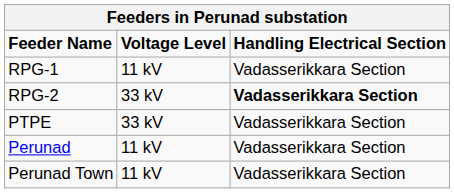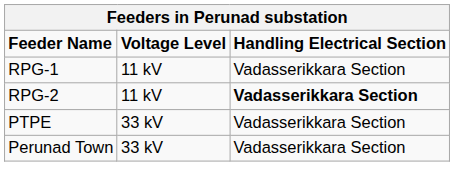RPG-2 | Voltage Level: 33 kV -> 11 kV
- row: Perunad | 11 kV | Vadasserikkara Section
Perunad Town | Voltage Level: 11 kV -> 33 kV
